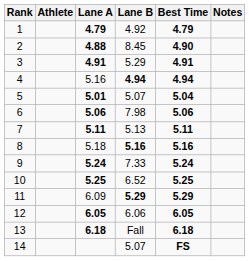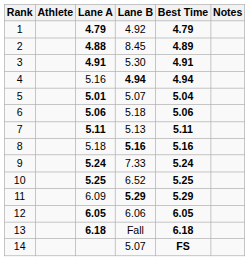2 | Best Time: 4.90 -> 4.89
3 | Lane B: 5.29 -> 5.30
6 | Lane B: 7.98 -> 5.18
